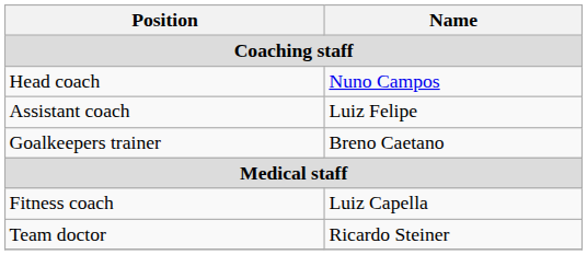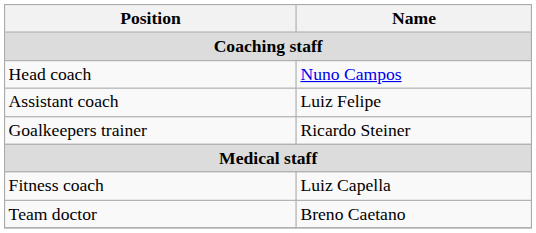Goalkeepers trainer | Name: Breno Caetano -> Ricardo Steiner
Team doctor | Name: Ricardo Steiner -> Breno Caetano
